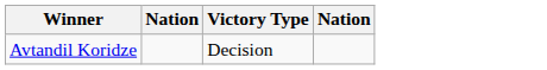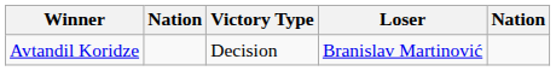+ column: Loser | Branislav Martinović
